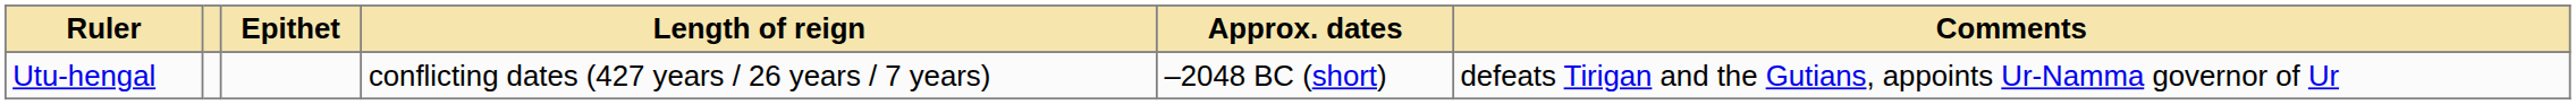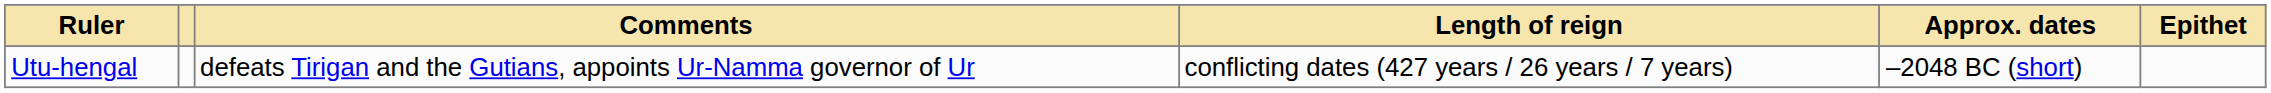columns swapped: Epithet <-> Comments
